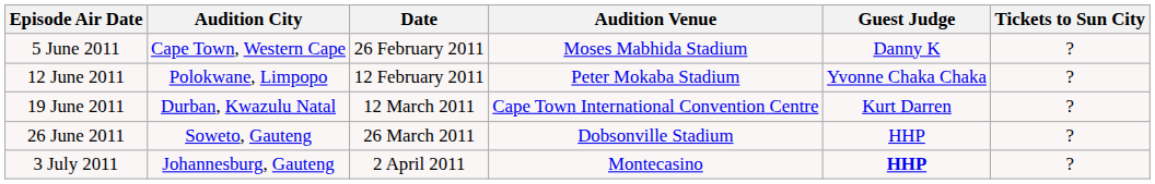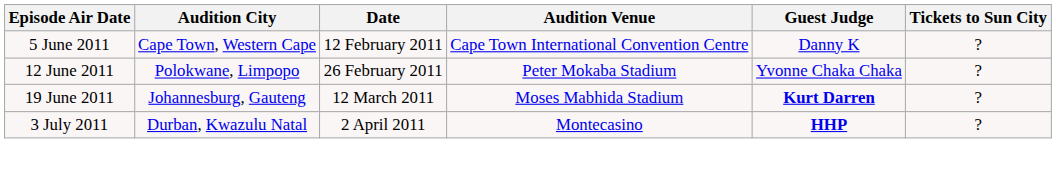5 June 2011 | Date: 26 February 2011 -> 12 February 2011
5 June 2011 | Audition Venue: Moses Mabhida Stadium -> Cape Town International Convention Centre
12 June 2011 | Date: 12 February 2011 -> 26 February 2011
19 June 2011 | Audition City: Durban, Kwazulu Natal -> Johannesburg, Gauteng
19 June 2011 | Audition Venue: Cape Town International Convention Centre -> Moses Mabhida Stadium
19 June 2011 | Guest Judge: normal -> bold
- row: 26 June 2011 | Soweto, Gauteng | 26 March 2011 | Dobsonville Stadium | HHP | ?
3 July 2011 | Audition City: Johannesburg, Gauteng -> Durban, Kwazulu Natal
